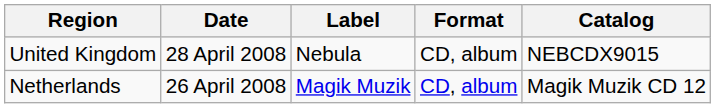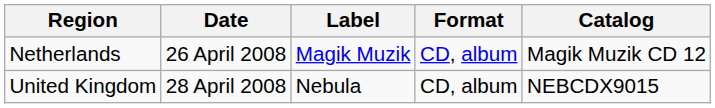rows swapped: Netherlands <-> United Kingdom
